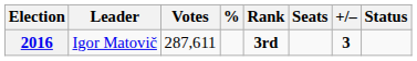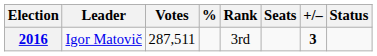2016 | Votes: 287,611 -> 287,511
2016 | Rank: bold -> normal
